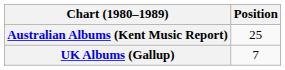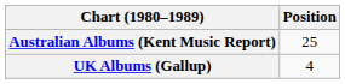UK Albums (Gallup) | Position: 7 -> 4
